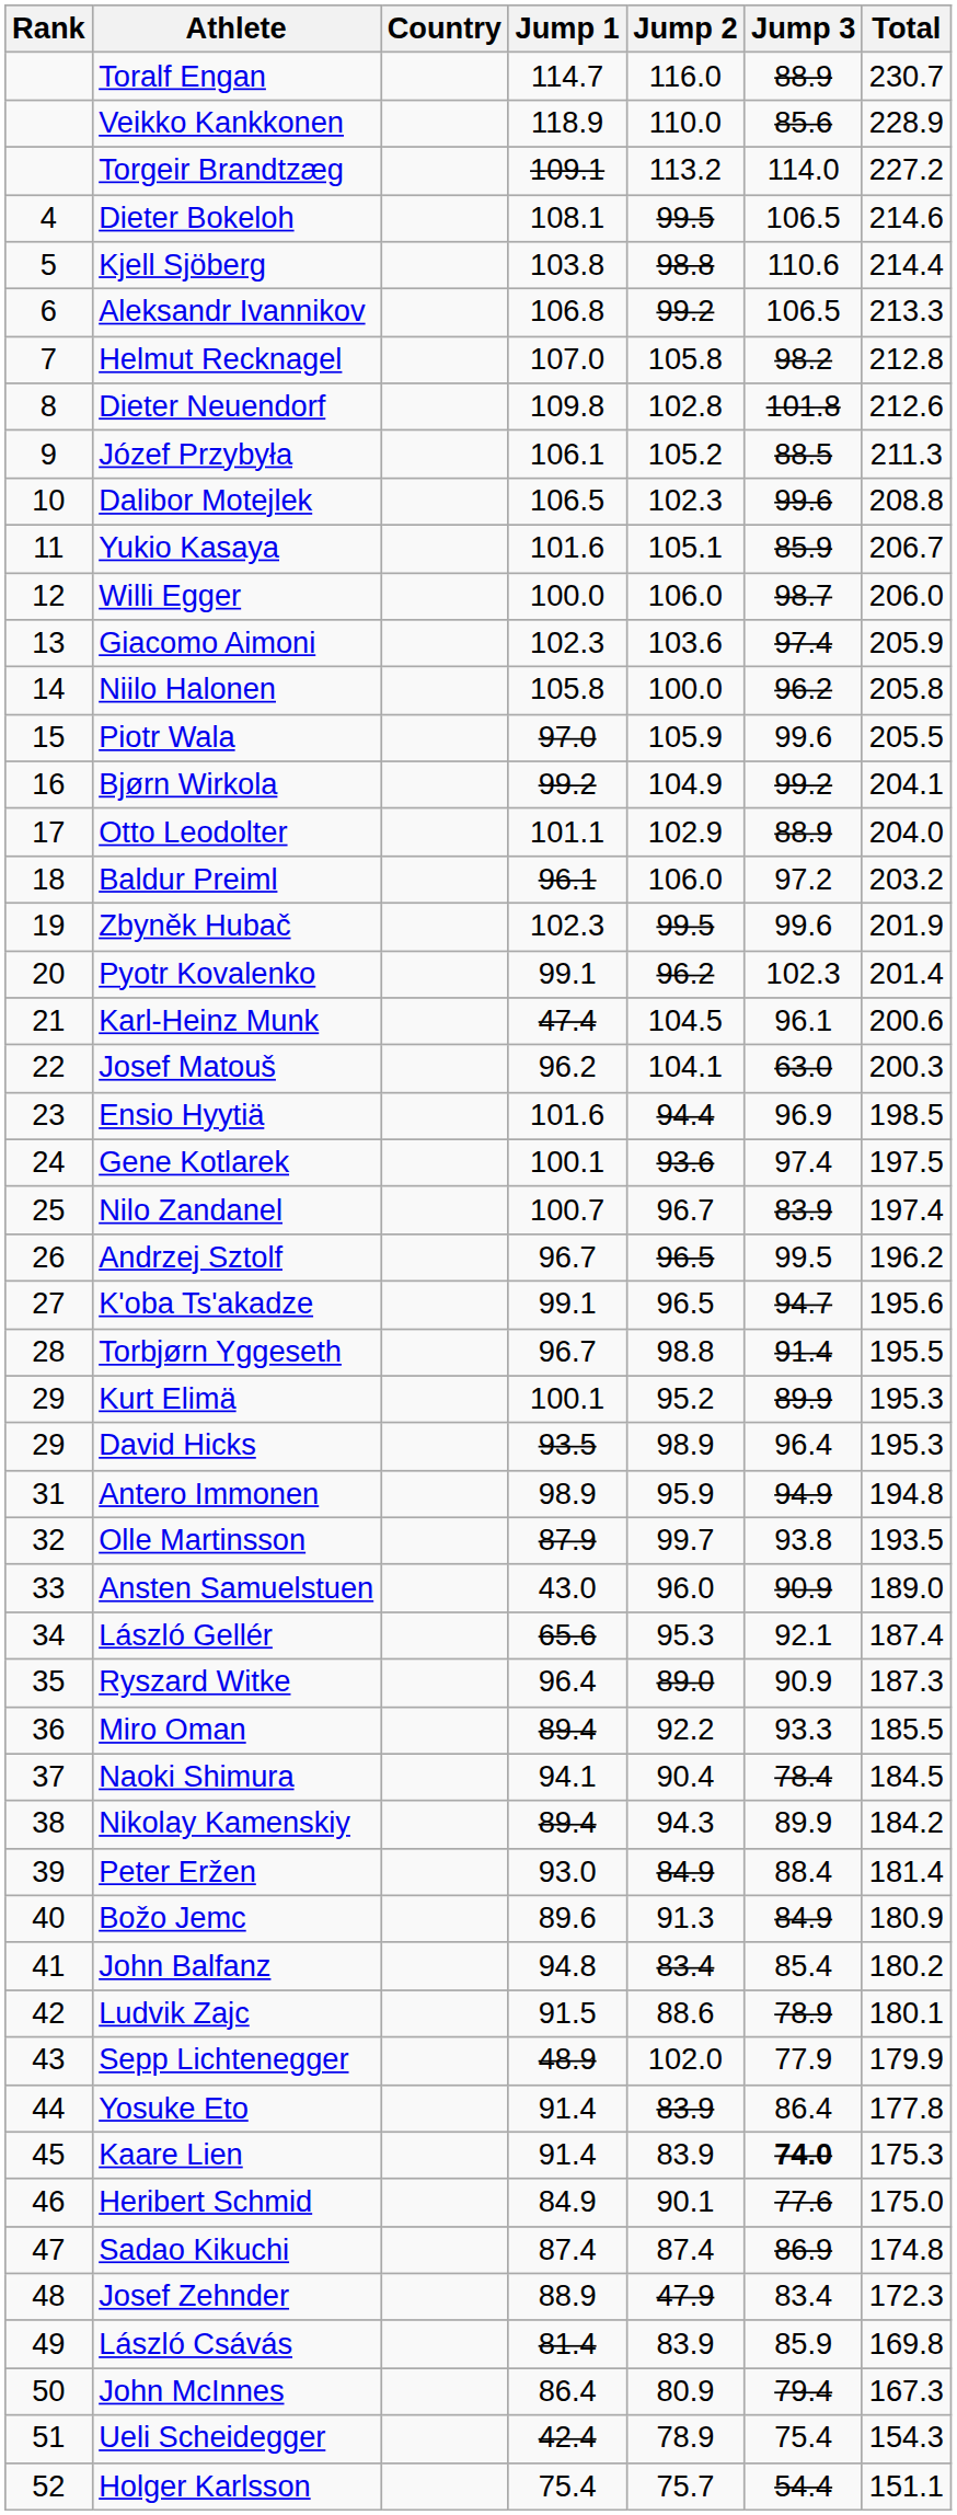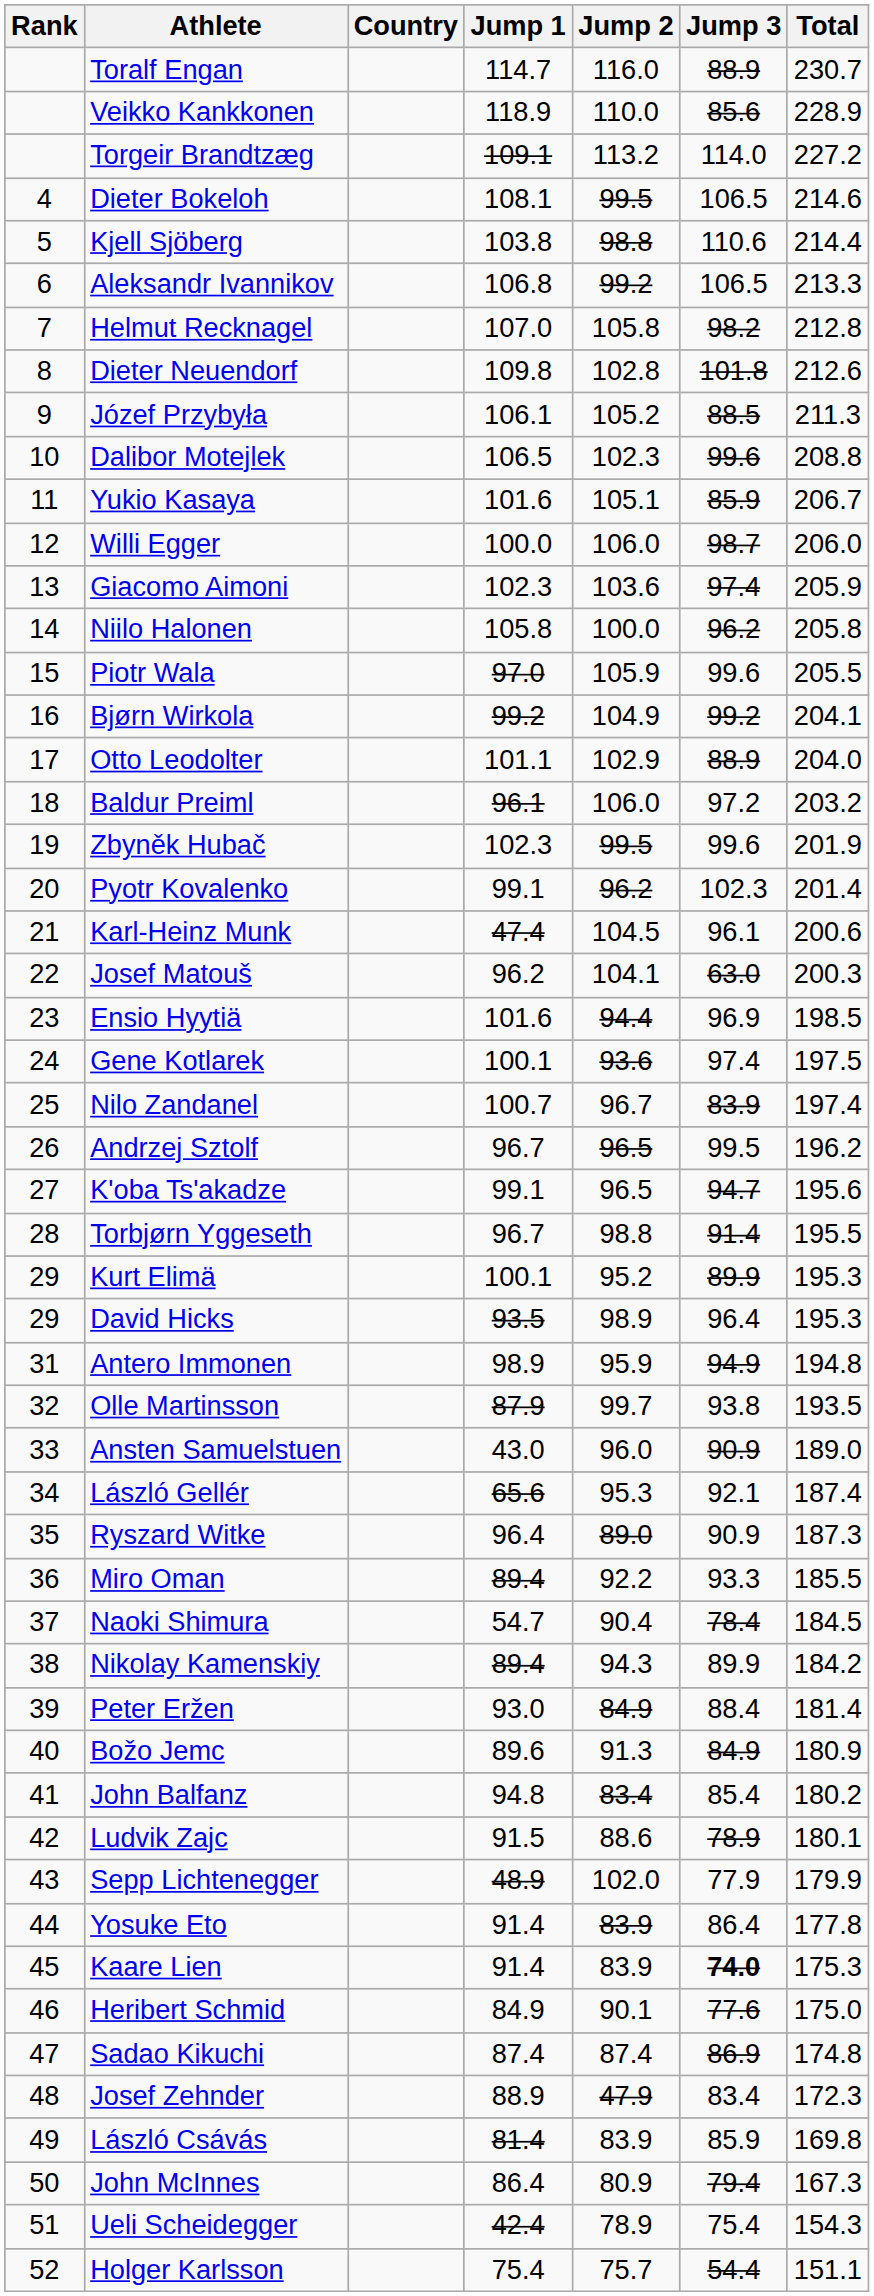Naoki Shimura | Jump 1: 94.1 -> 54.7
